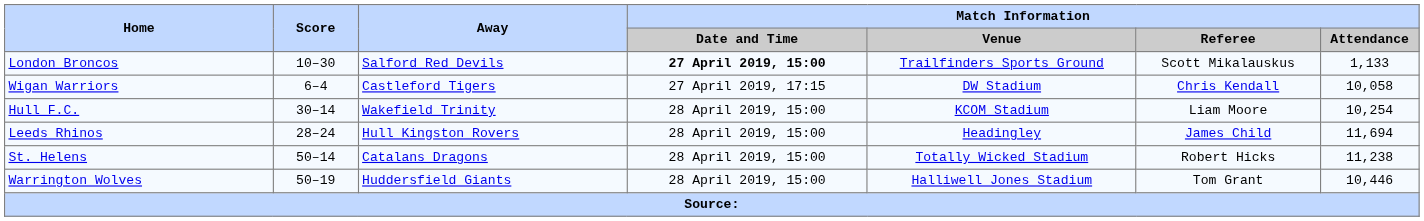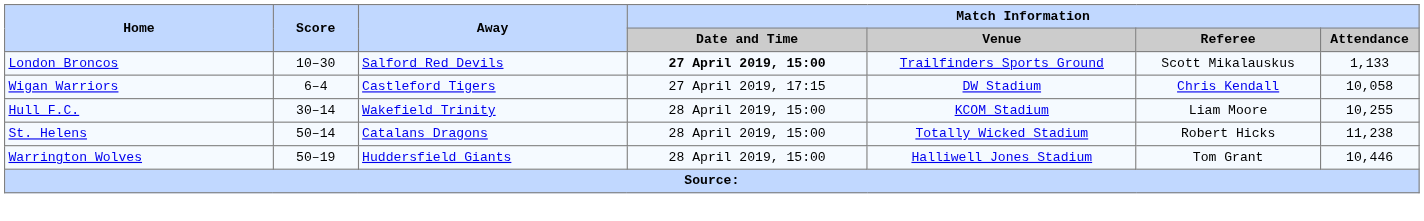Hull F.C. | Match Information / Attendance: 10,254 -> 10,255
- row: Leeds Rhinos | 28–24 | Hull Kingston Rovers | 28 April 2019, 15:00 | Headingley | James Child | 11,694
